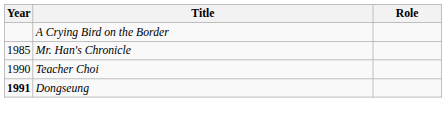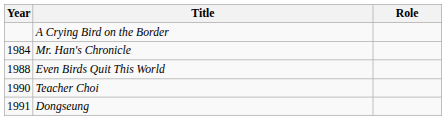Mr. Han's Chronicle | Year: 1985 -> 1984
+ row: 1988 | Even Birds Quit This World
Dongseung | Year: bold -> normal
